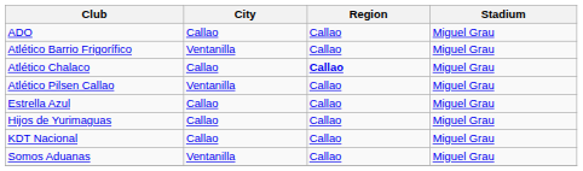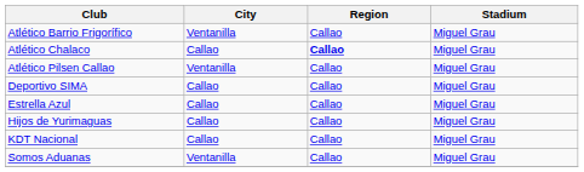- row: ADO | Callao | Callao | Miguel Grau
+ row: Deportivo SIMA | Callao | Callao | Miguel Grau
